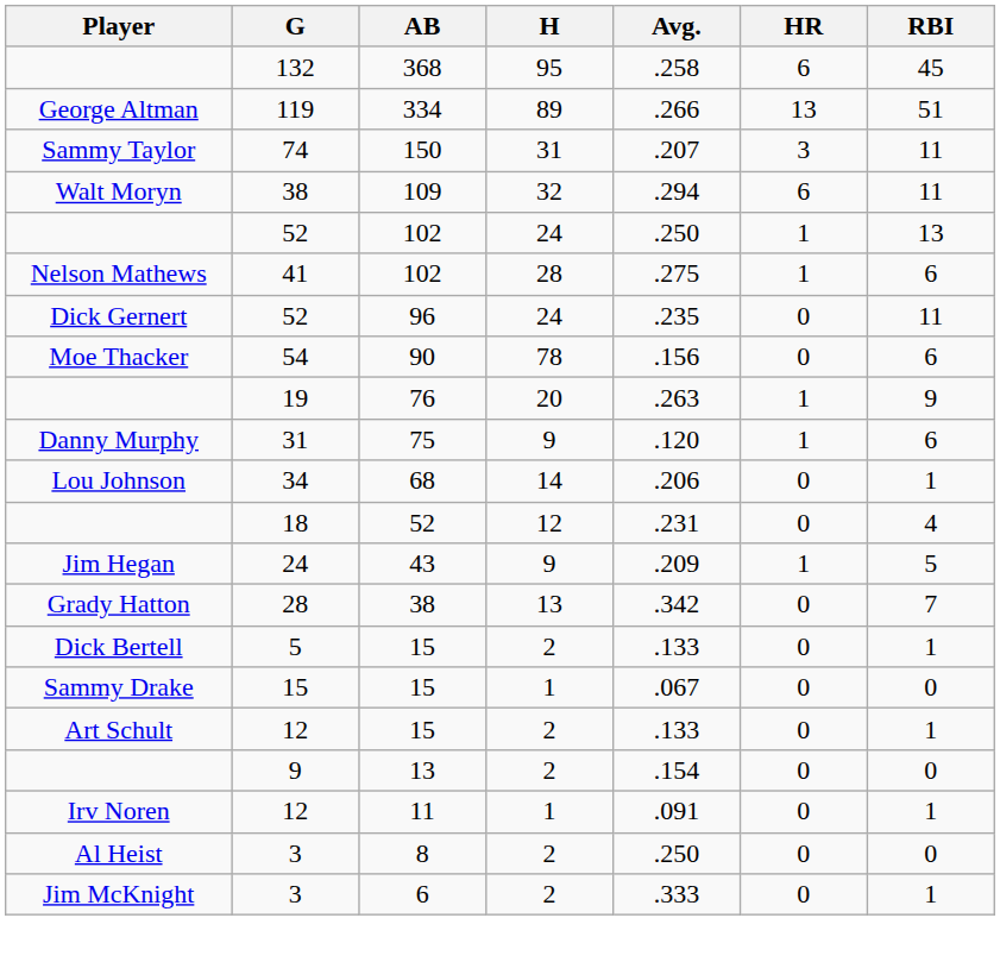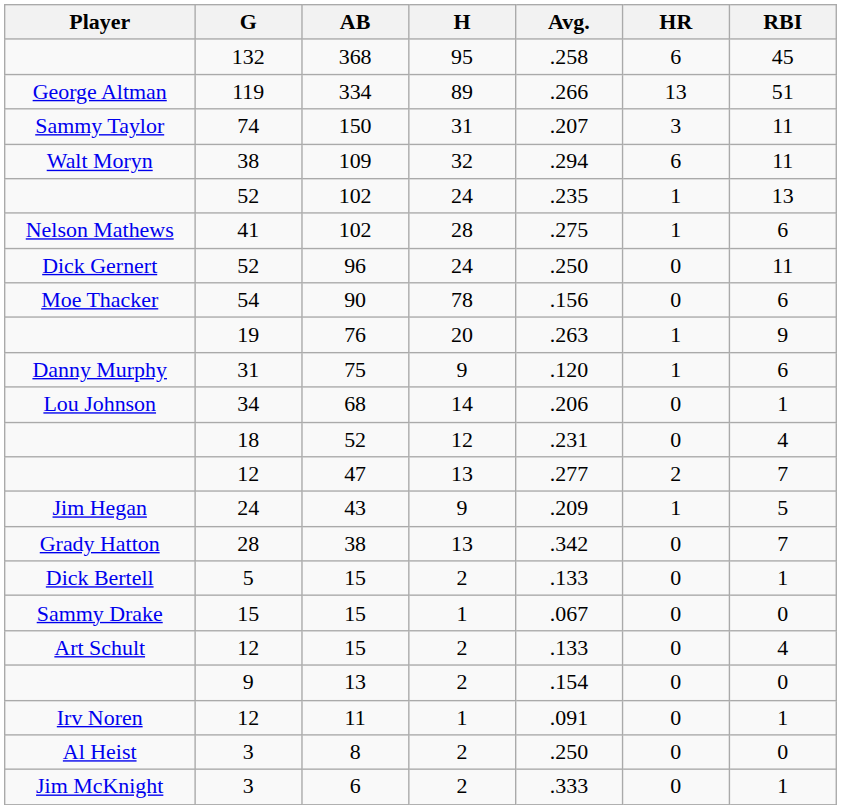52 / 102 | Avg.: .250 -> .235
96 | Avg.: .235 -> .250
+ row: 12 | 47 | 13 | .277 | 2 | 7
12 / 15 | RBI: 1 -> 4
